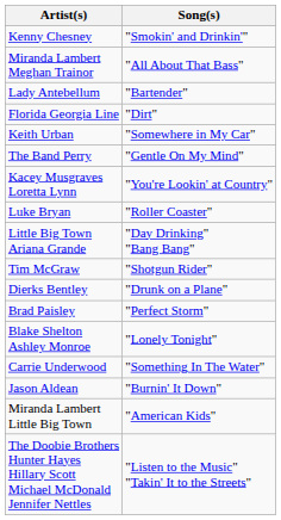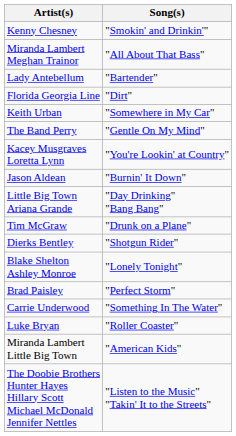rows swapped: Jason Aldean <-> Luke Bryan
Tim McGraw | Song(s): "Shotgun Rider" -> "Drunk on a Plane"
Dierks Bentley | Song(s): "Drunk on a Plane" -> "Shotgun Rider"
rows swapped: Brad Paisley <-> Blake Shelton Ashley Monroe
